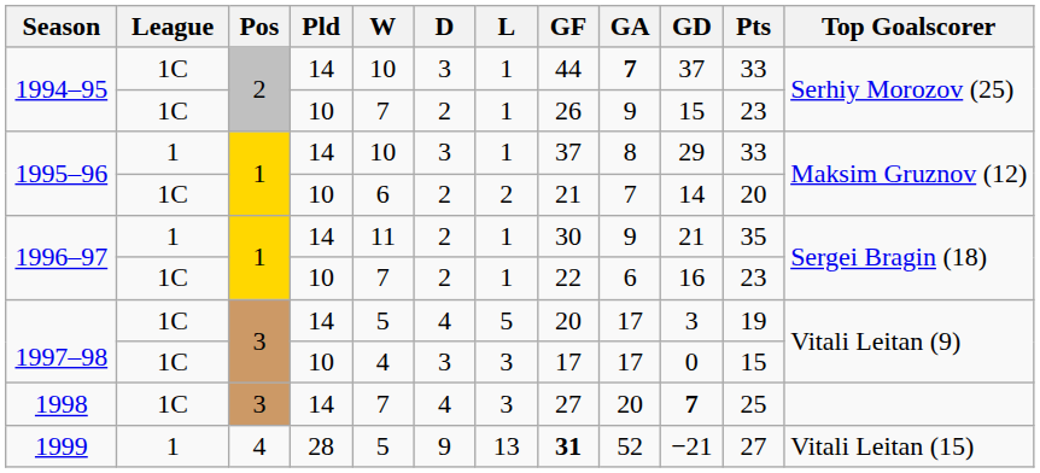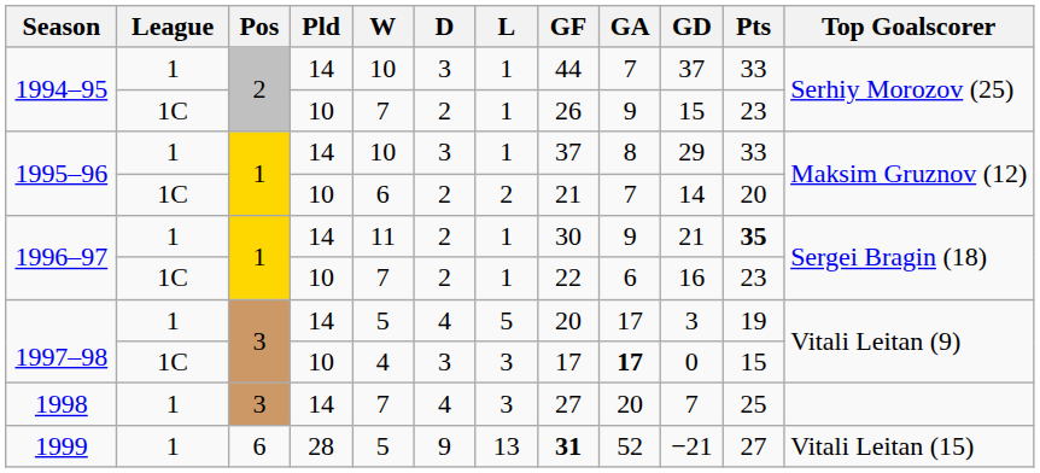1994–95 / 14 | League: 1C -> 1
1994–95 / 14 | GA: bold -> normal
1996–97 / 14 | Pts: normal -> bold
1997–98 / 14 | League: 1C -> 1
1997–98 / 10 | GA: normal -> bold
1998 | League: 1C -> 1
1998 | GD: bold -> normal
1999 | Pos: 4 -> 6
